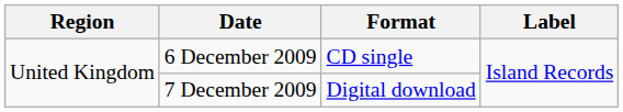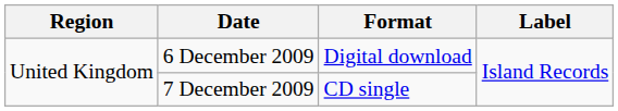6 December 2009 | Format: CD single -> Digital download
7 December 2009 | Format: Digital download -> CD single
